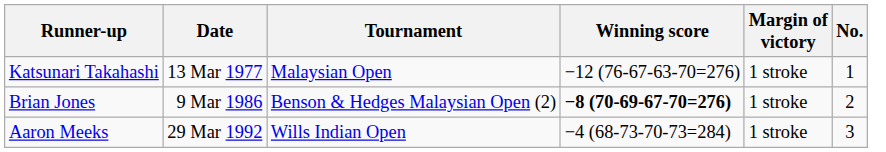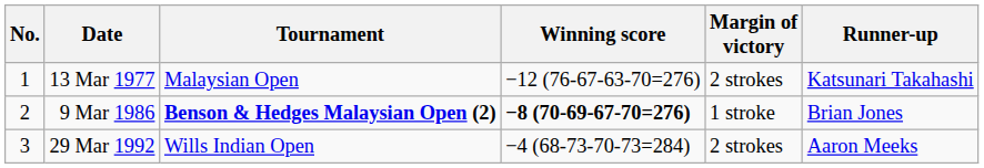columns swapped: No. <-> Runner-up
13 Mar 1977 | Margin of victory: 1 stroke -> 2 strokes
9 Mar 1986 | Tournament: normal -> bold
29 Mar 1992 | Margin of victory: 1 stroke -> 2 strokes
